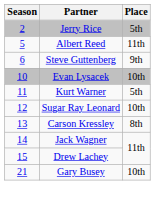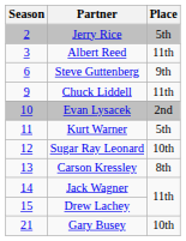Albert Reed | Season: 5 -> 3
+ row: 9 | Chuck Liddell | 11th
Evan Lysacek | Place: 10th -> 2nd
